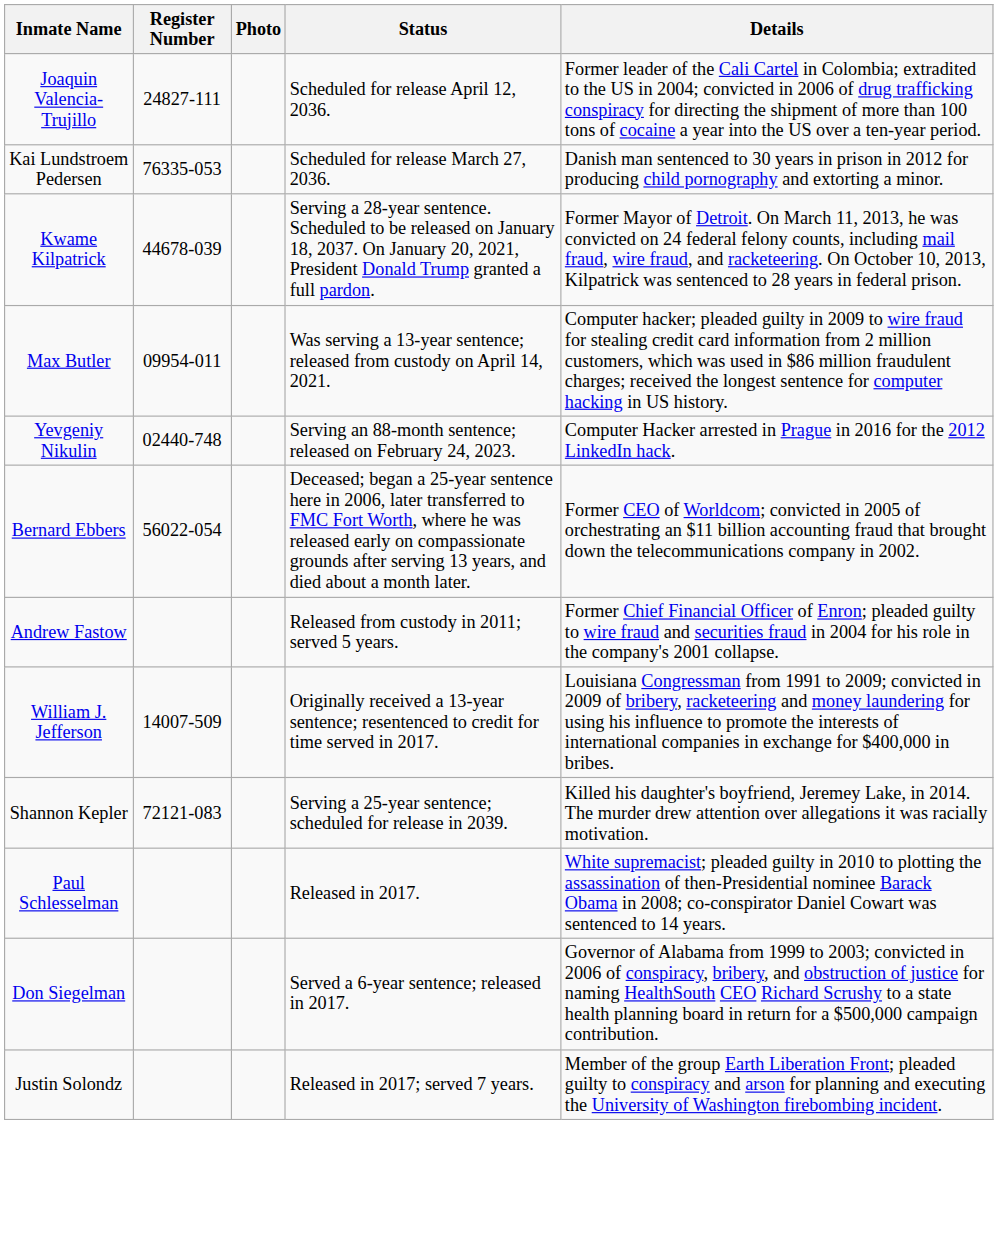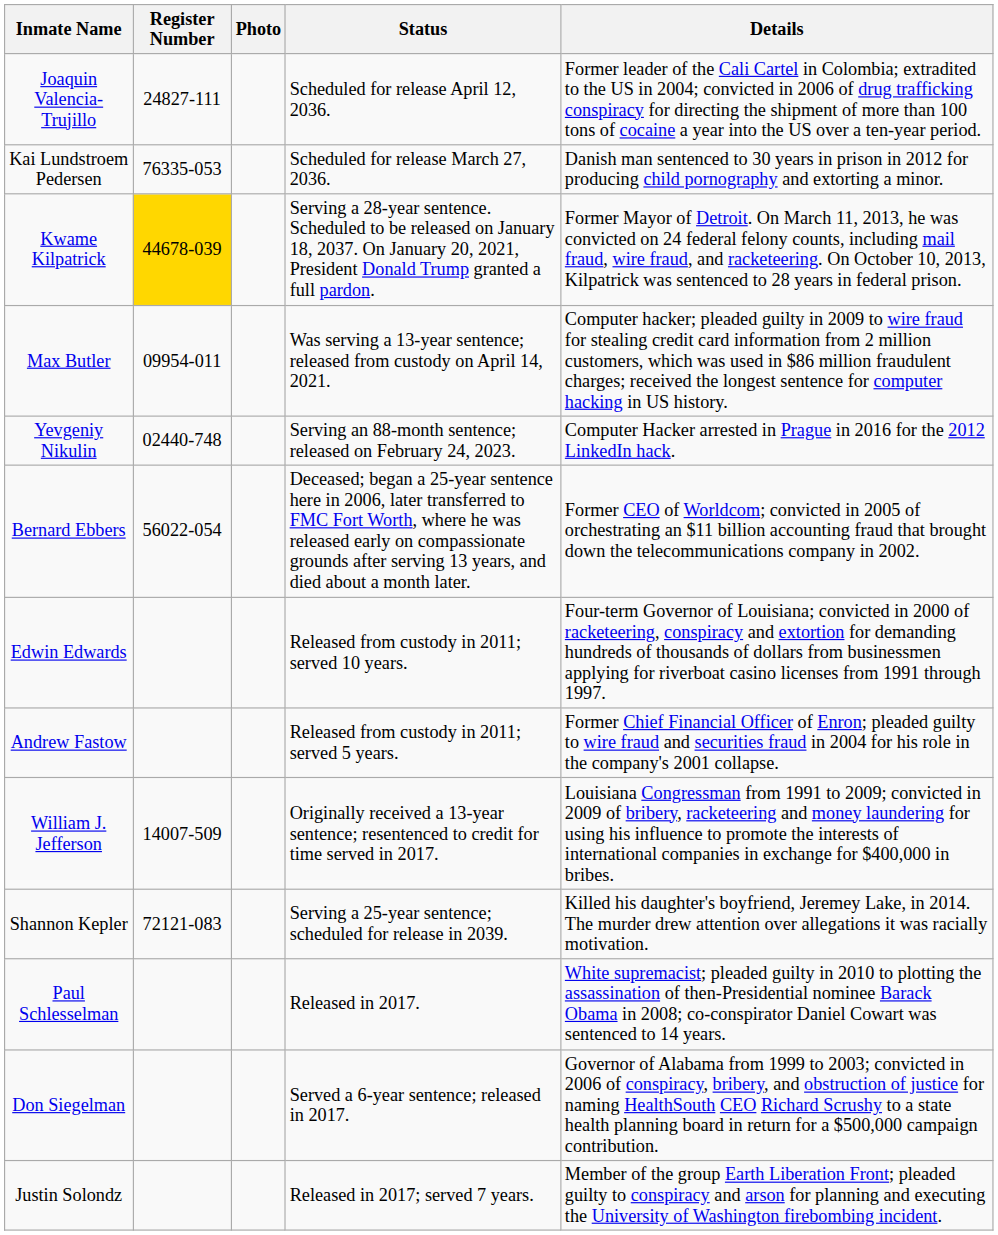Kwame Kilpatrick | Register Number: no background -> gold background
+ row: Edwin Edwards | Released from custody in 2011; served 10 years. | Four-term Governor of Louisiana; convicted in 2000 of racketeering, conspiracy and extortion for demanding hundreds of thousands of dollars from businessmen applying for riverboat casino licenses from 1991 through 1997.
